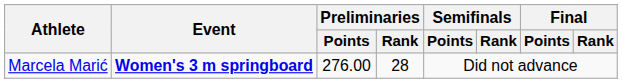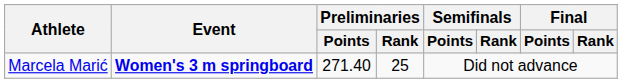Marcela Marić | Preliminaries / Points: 276.00 -> 271.40
Marcela Marić | Preliminaries / Rank: 28 -> 25
